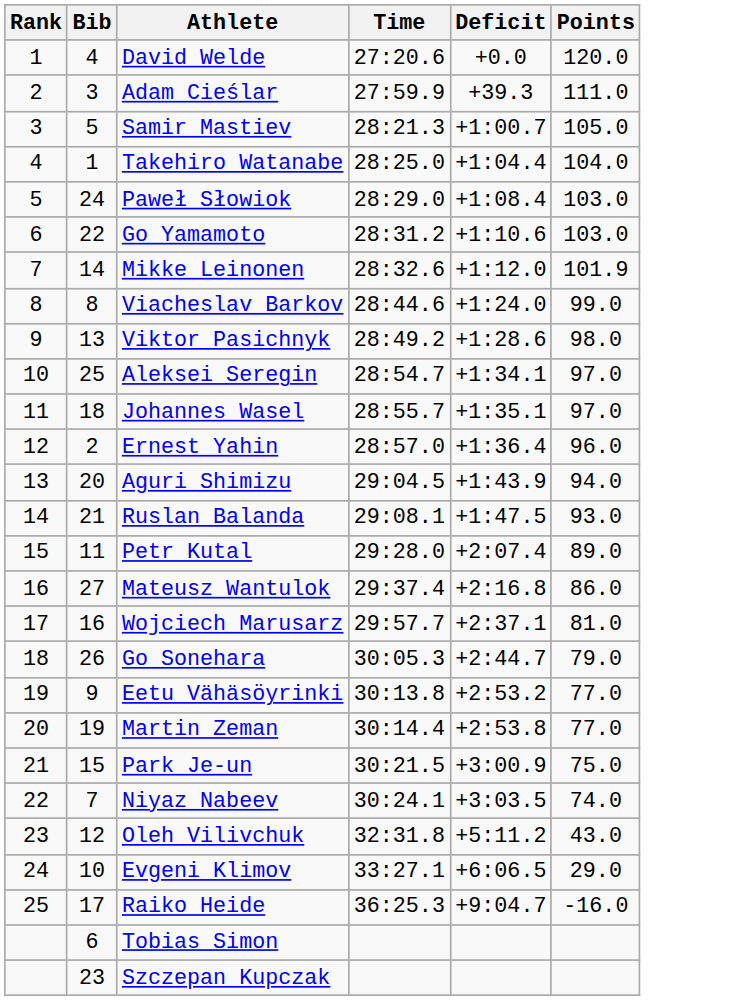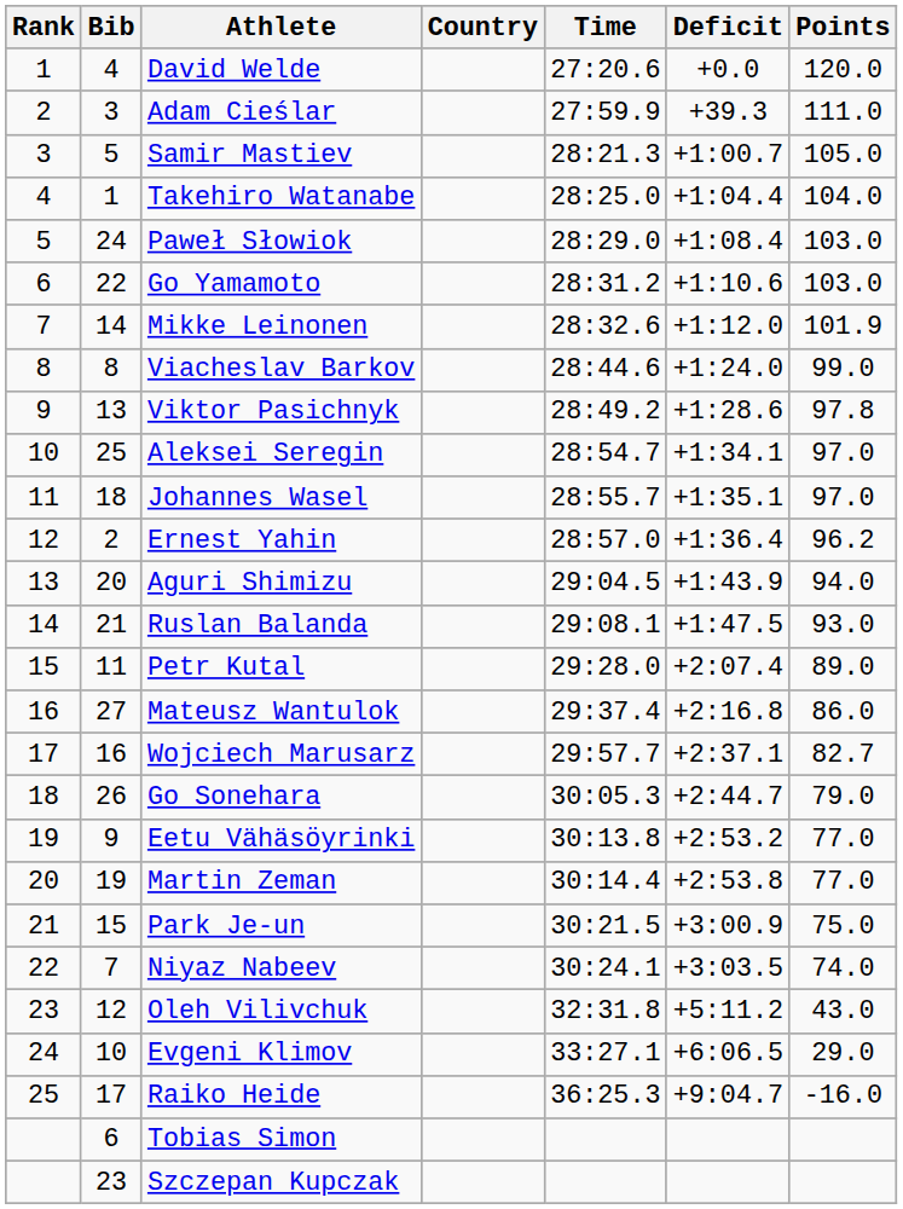+ column: Country
Viktor Pasichnyk | Points: 98.0 -> 97.8
Ernest Yahin | Points: 96.0 -> 96.2
Wojciech Marusarz | Points: 81.0 -> 82.7
